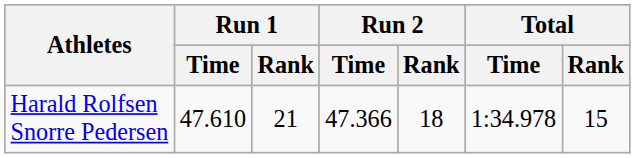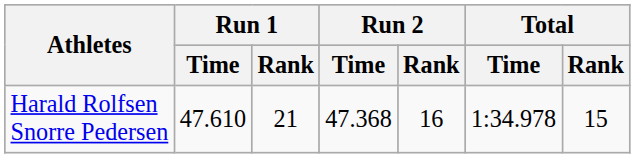Harald Rolfsen Snorre Pedersen | Run 2 / Time: 47.366 -> 47.368
Harald Rolfsen Snorre Pedersen | Run 2 / Rank: 18 -> 16
